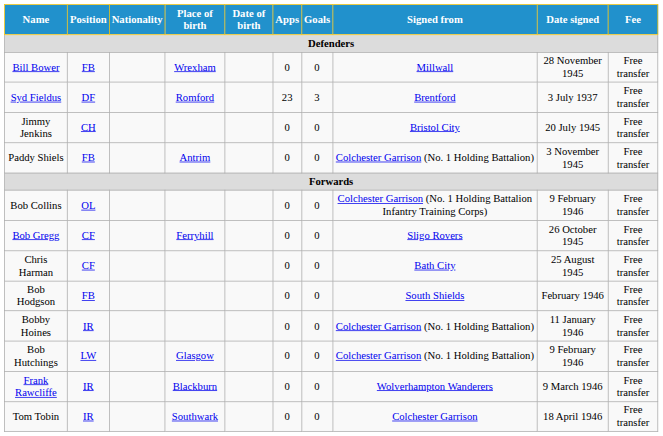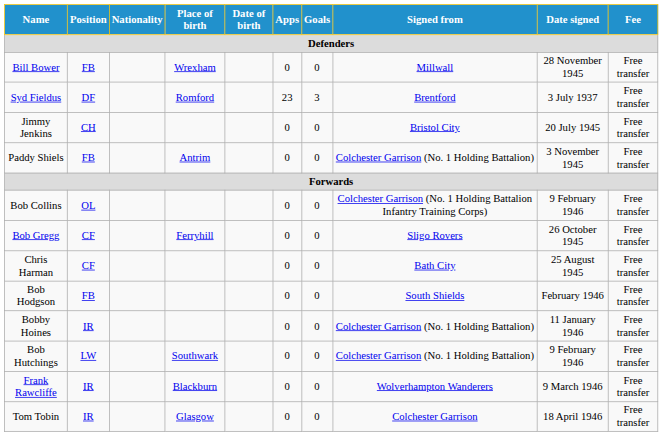Bob Hutchings | Place of birth: Glasgow -> Southwark
Tom Tobin | Place of birth: Southwark -> Glasgow
